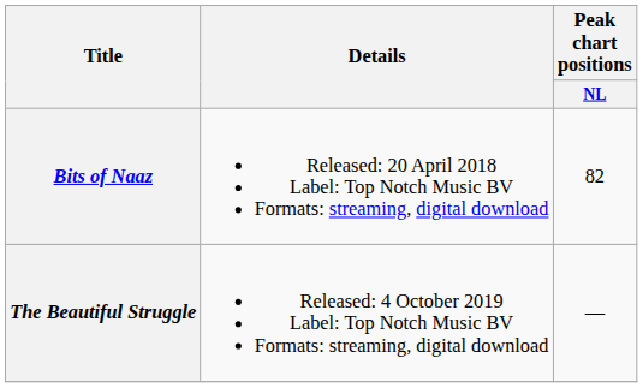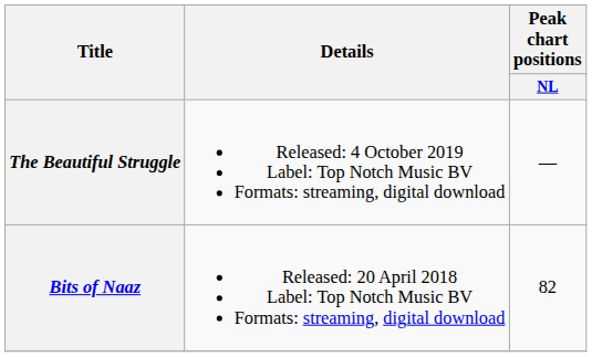rows swapped: Bits of Naaz <-> The Beautiful Struggle
